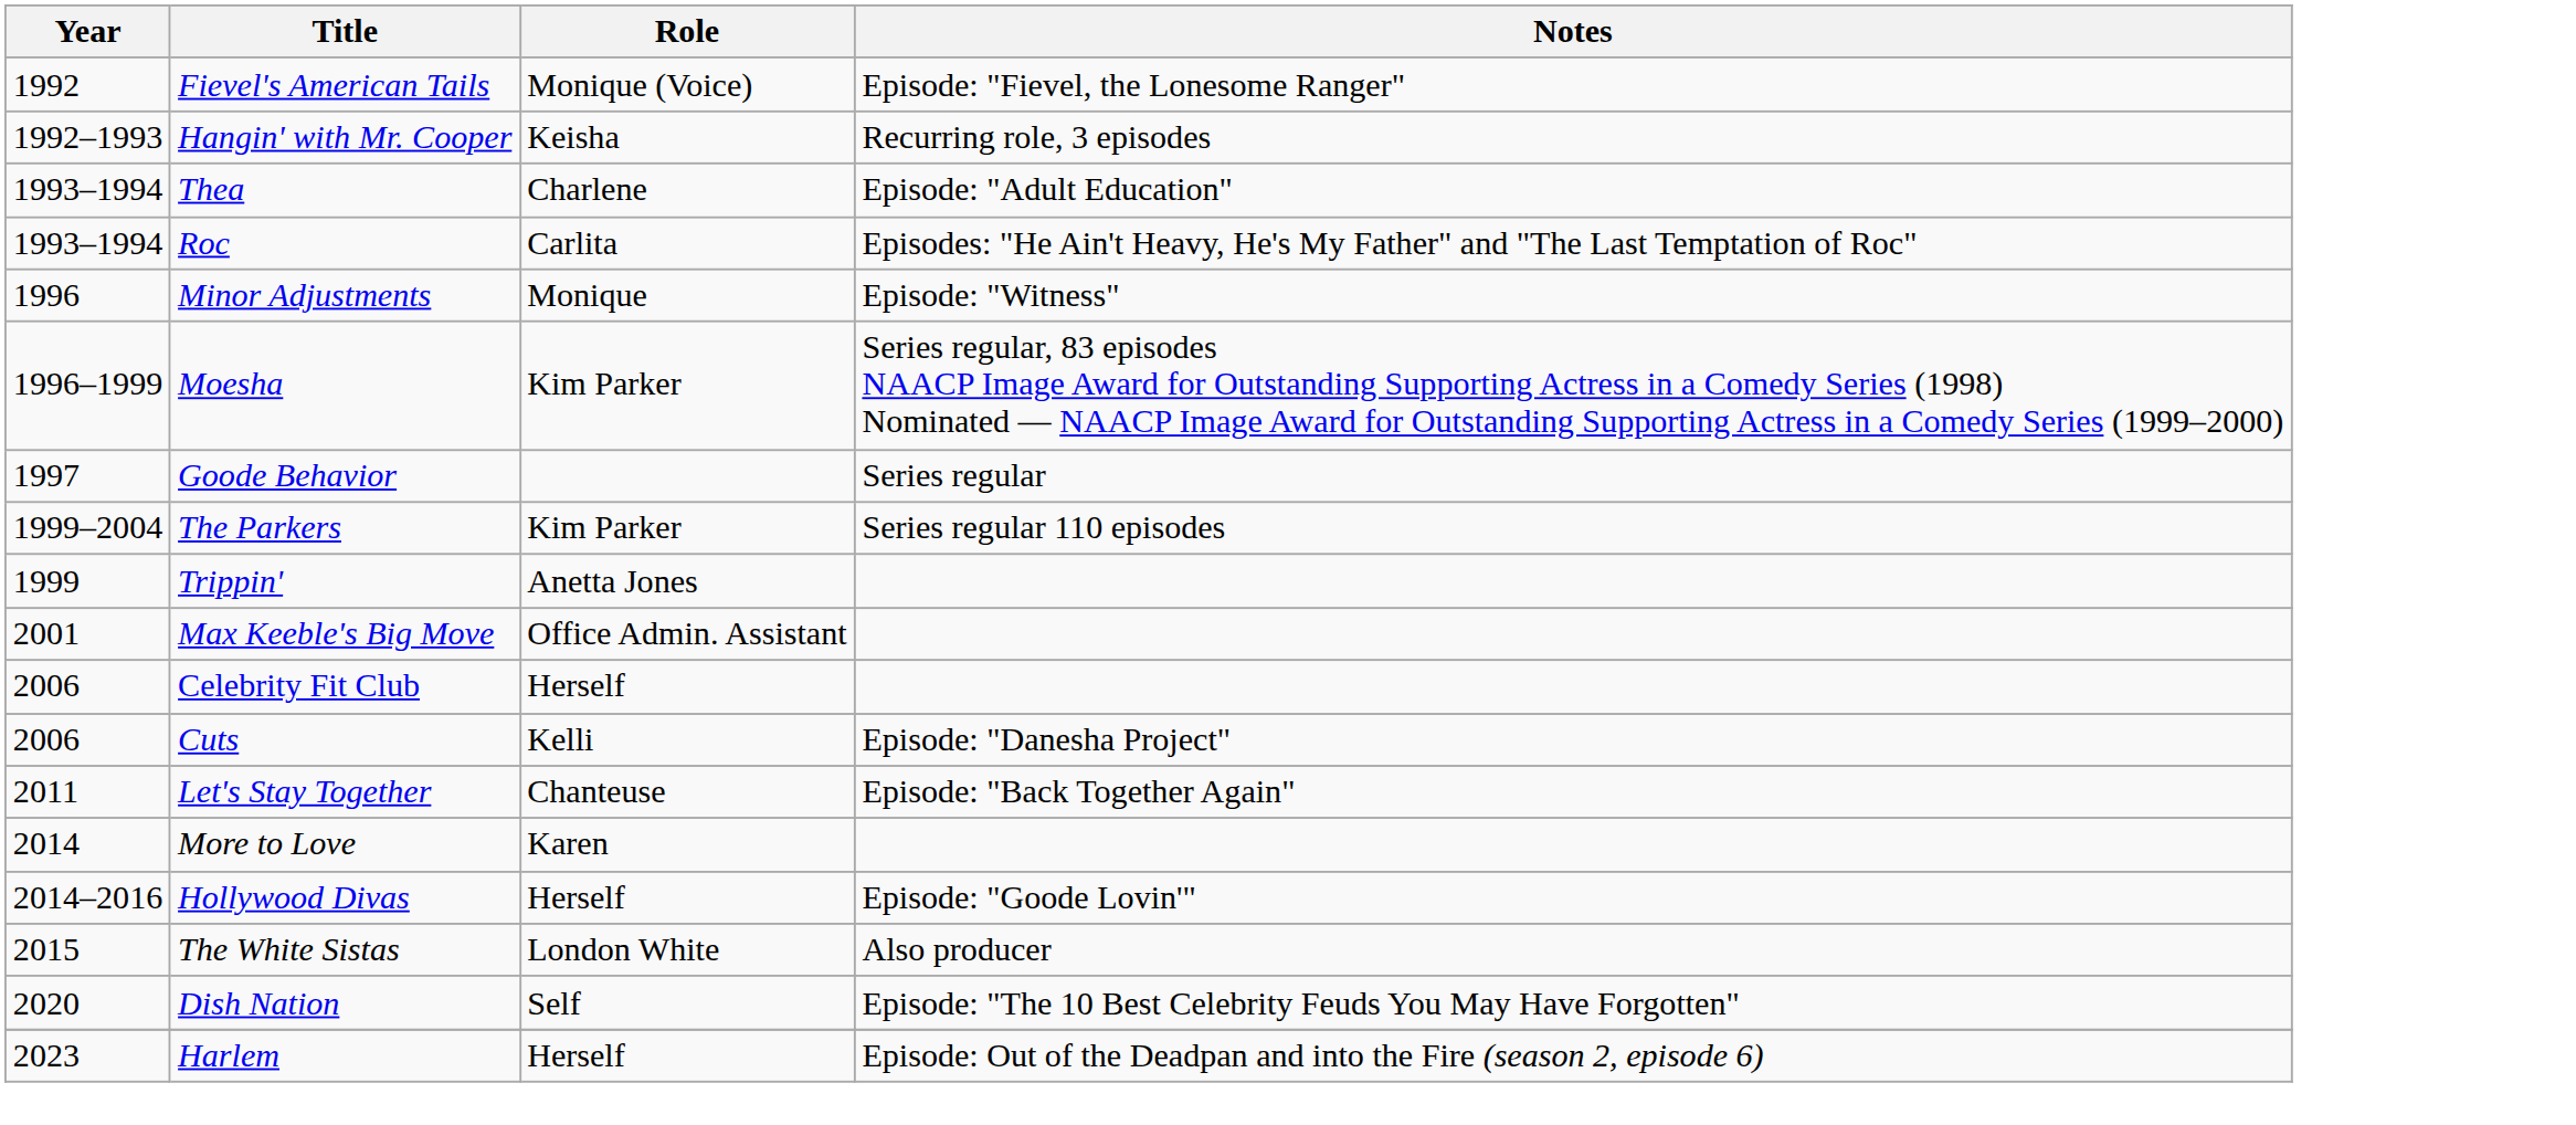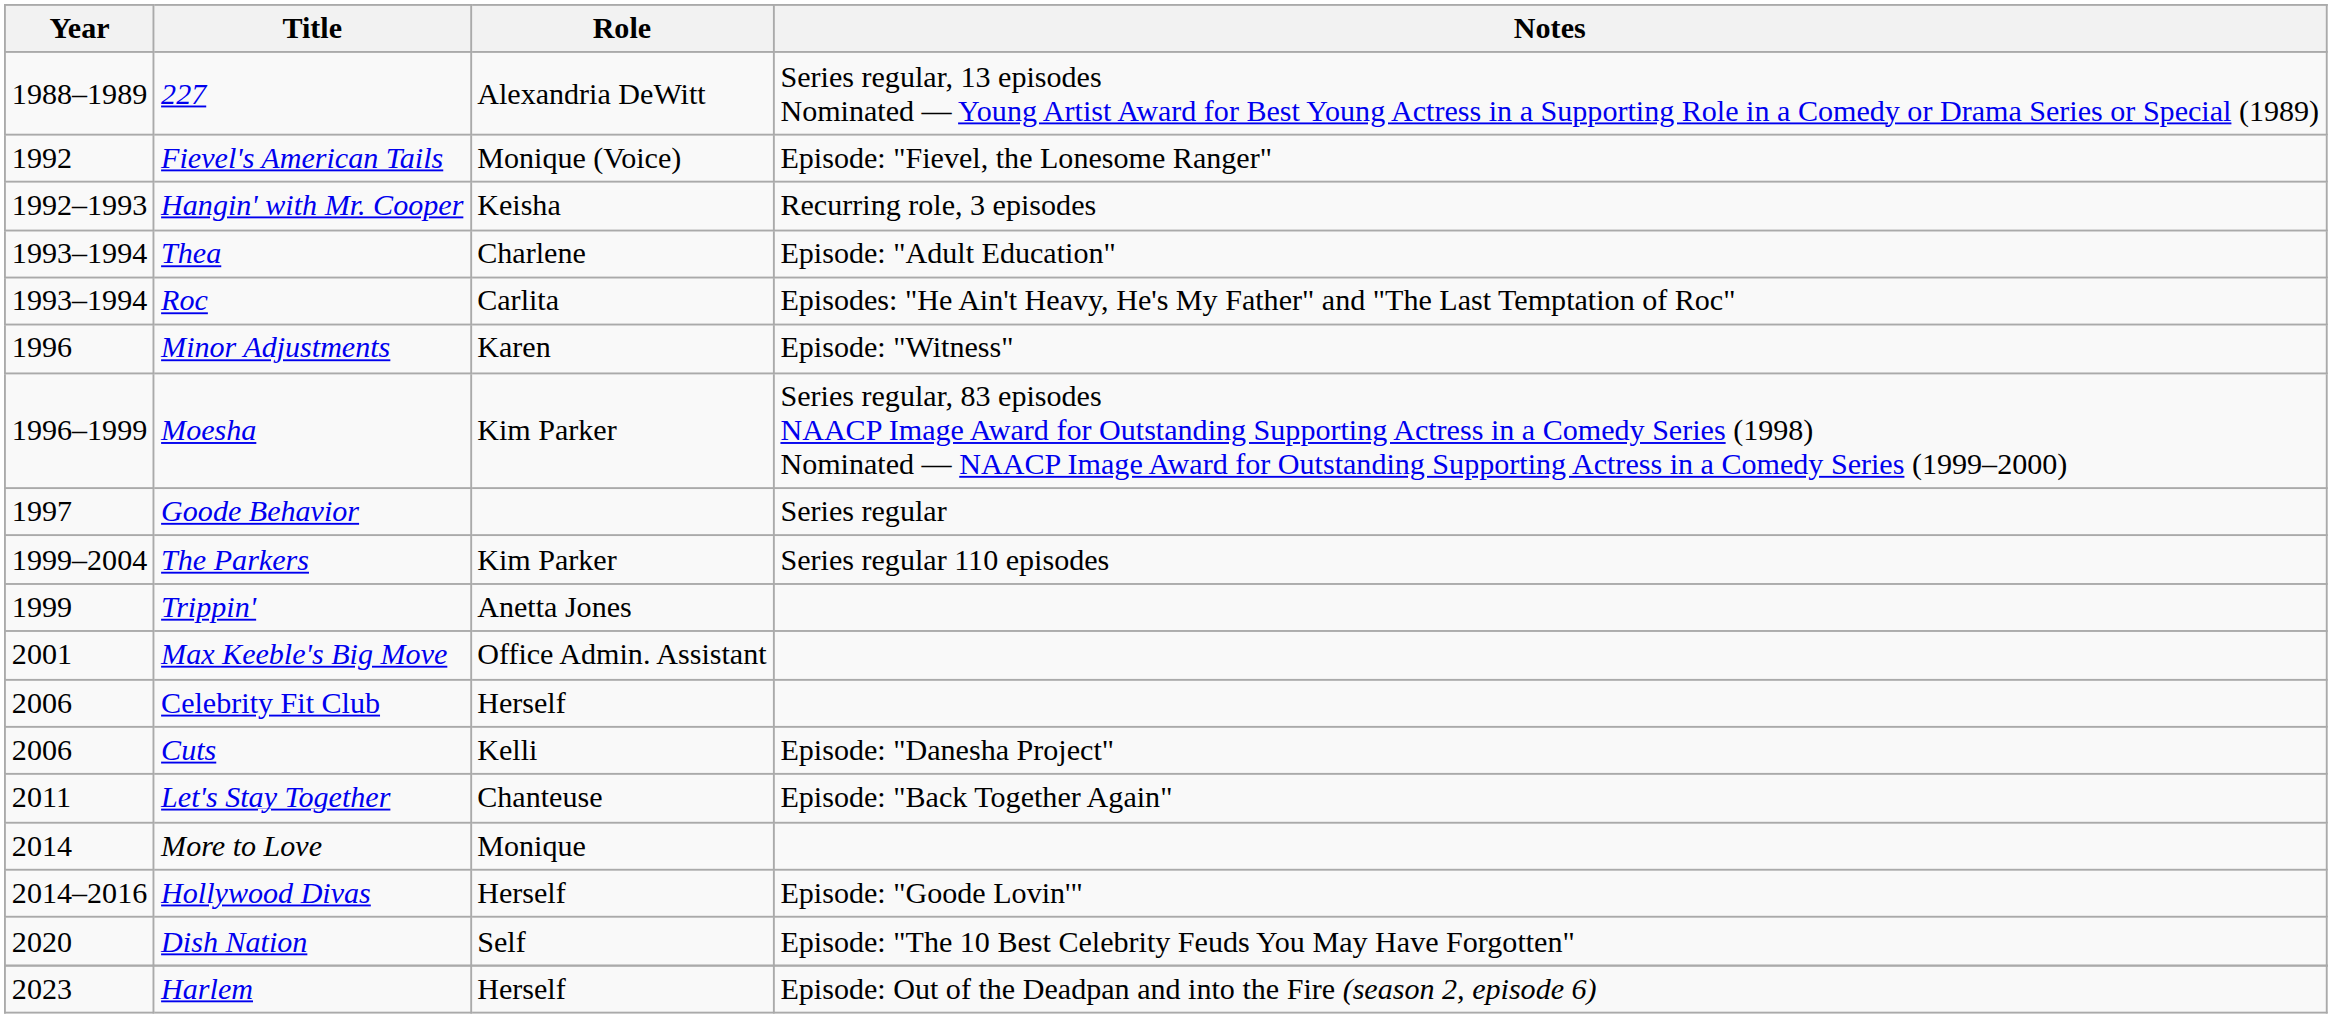+ row: 1988–1989 | 227 | Alexandria DeWitt | Series regular, 13 episodes Nominated — Young Artist Award for Best Young Actress in a Supporting Role in a Comedy or Drama Series or Special (1989)
Minor Adjustments | Role: Monique -> Karen
More to Love | Role: Karen -> Monique
- row: 2015 | The White Sistas | London White | Also producer
